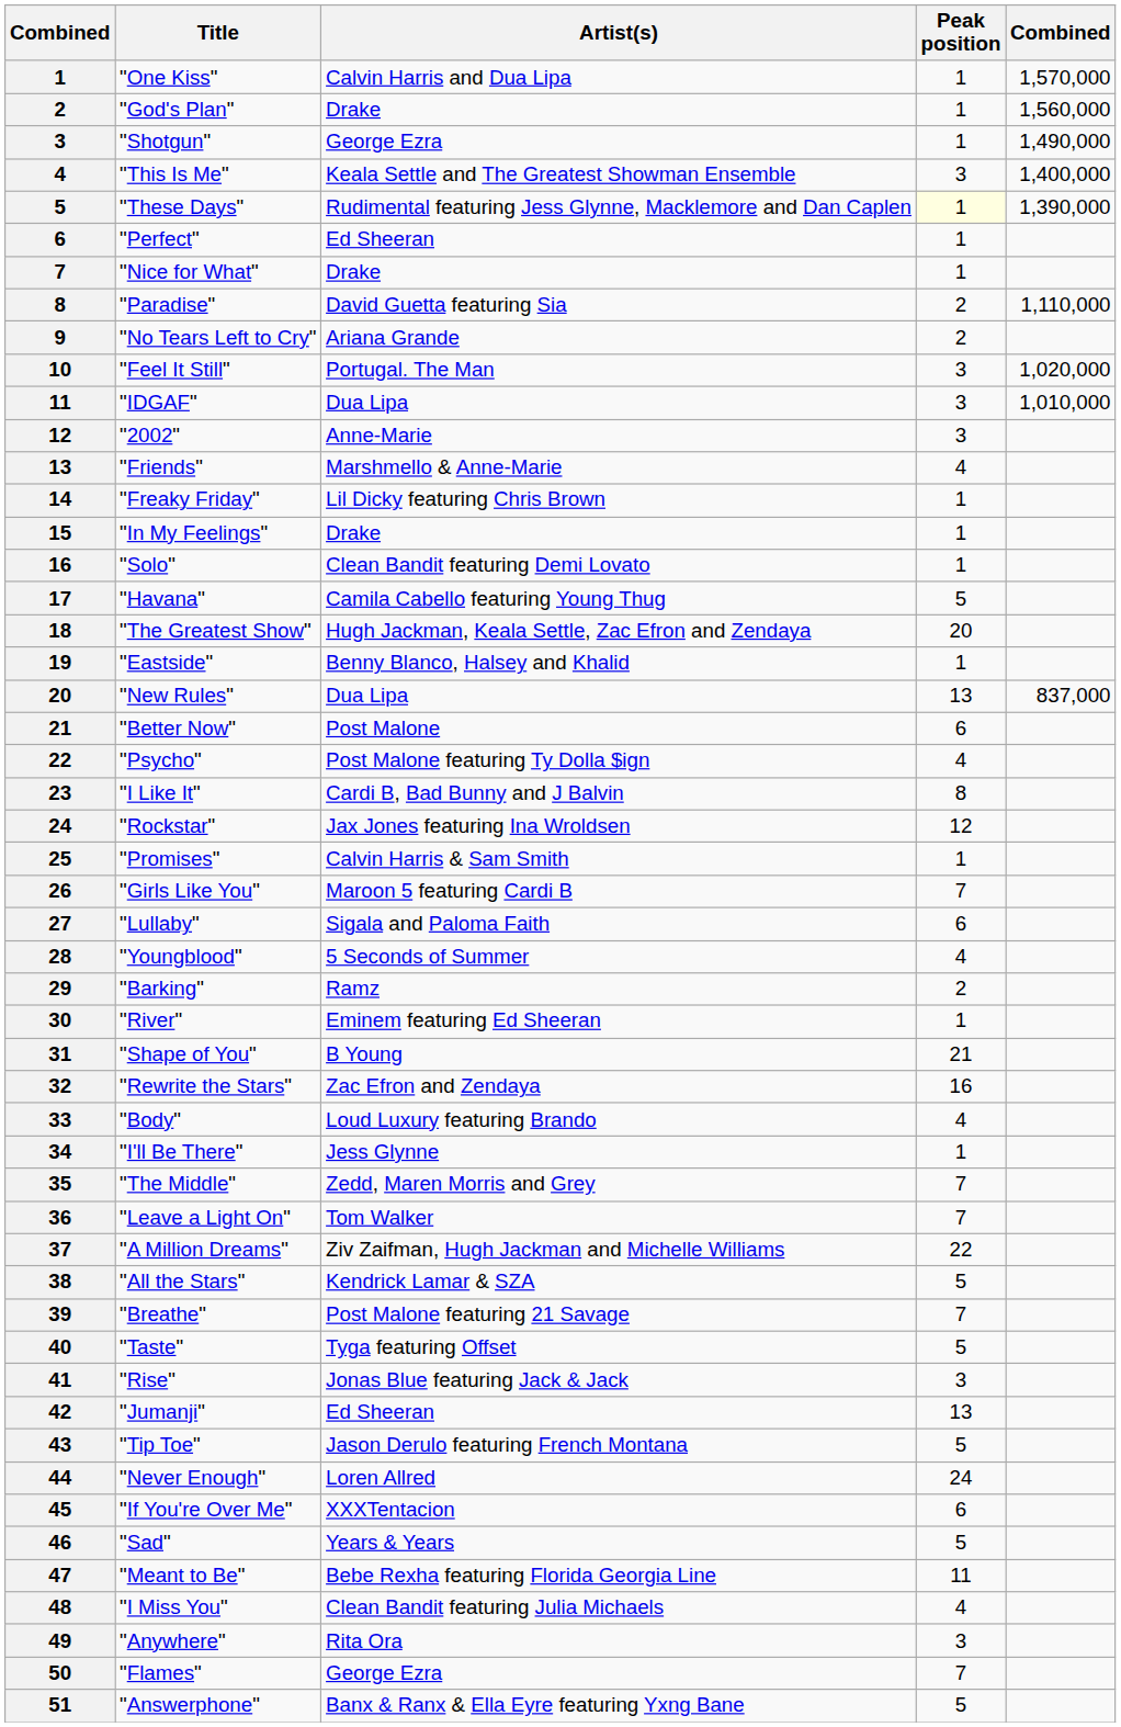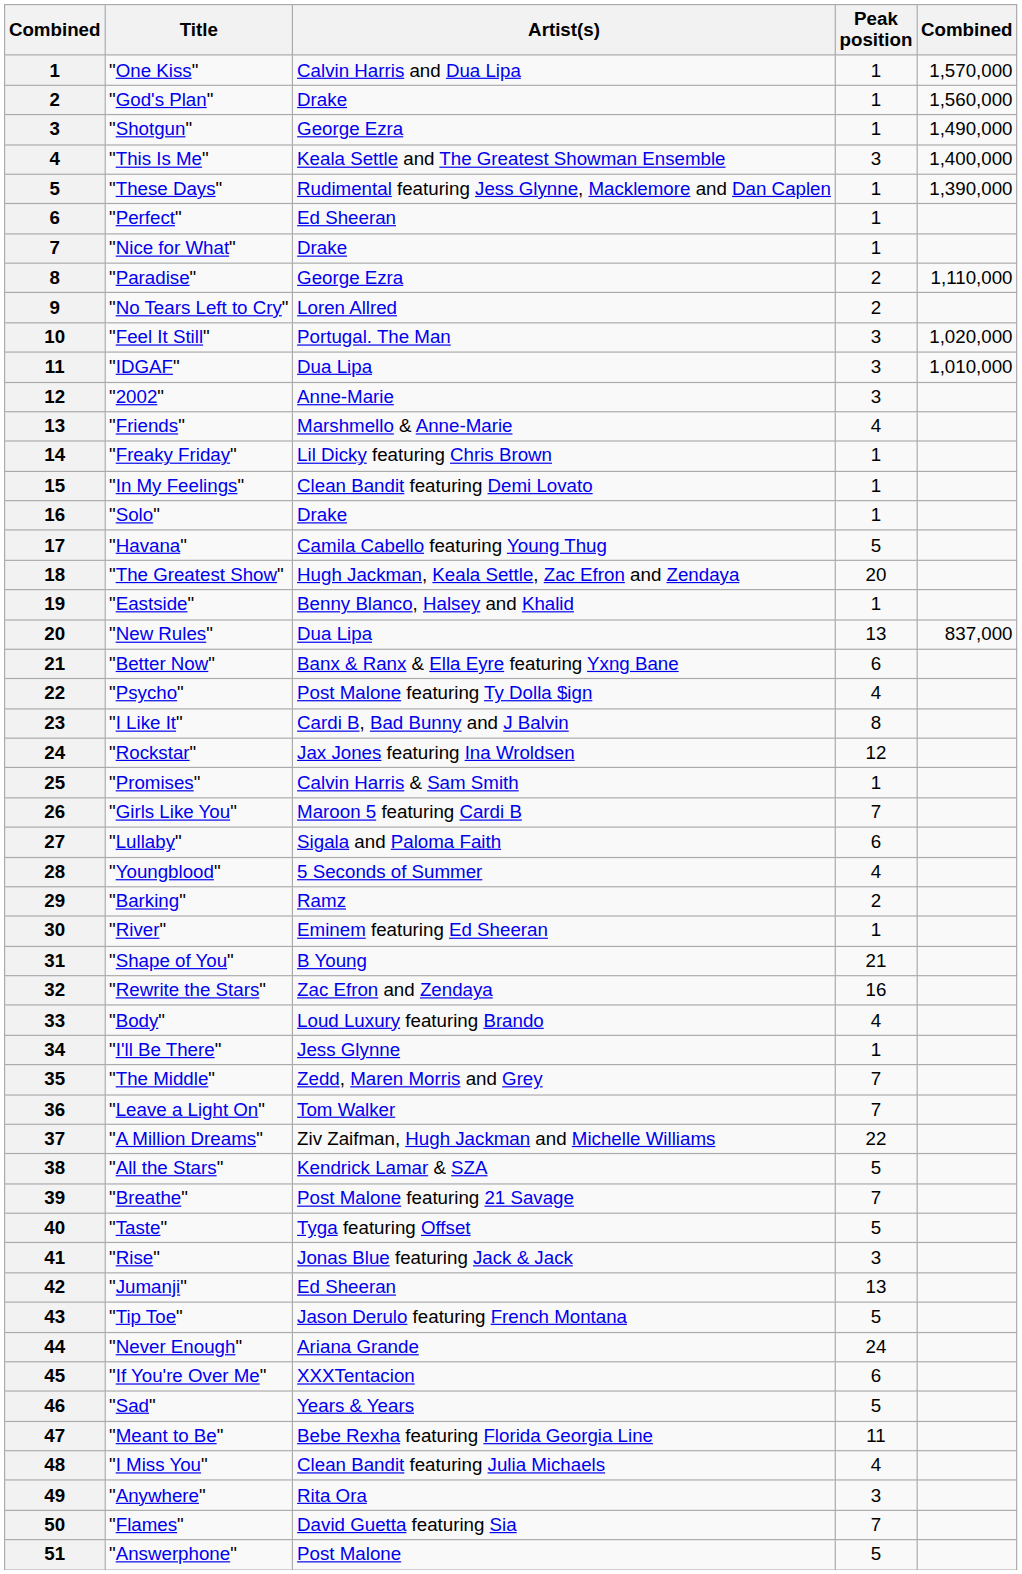"These Days" | Peak position: lightyellow background -> no background
"Paradise" | Artist(s): David Guetta featuring Sia -> George Ezra
"No Tears Left to Cry" | Artist(s): Ariana Grande -> Loren Allred
"In My Feelings" | Artist(s): Drake -> Clean Bandit featuring Demi Lovato
"Solo" | Artist(s): Clean Bandit featuring Demi Lovato -> Drake
"Better Now" | Artist(s): Post Malone -> Banx & Ranx & Ella Eyre featuring Yxng Bane
"Never Enough" | Artist(s): Loren Allred -> Ariana Grande
"Flames" | Artist(s): George Ezra -> David Guetta featuring Sia
"Answerphone" | Artist(s): Banx & Ranx & Ella Eyre featuring Yxng Bane -> Post Malone
